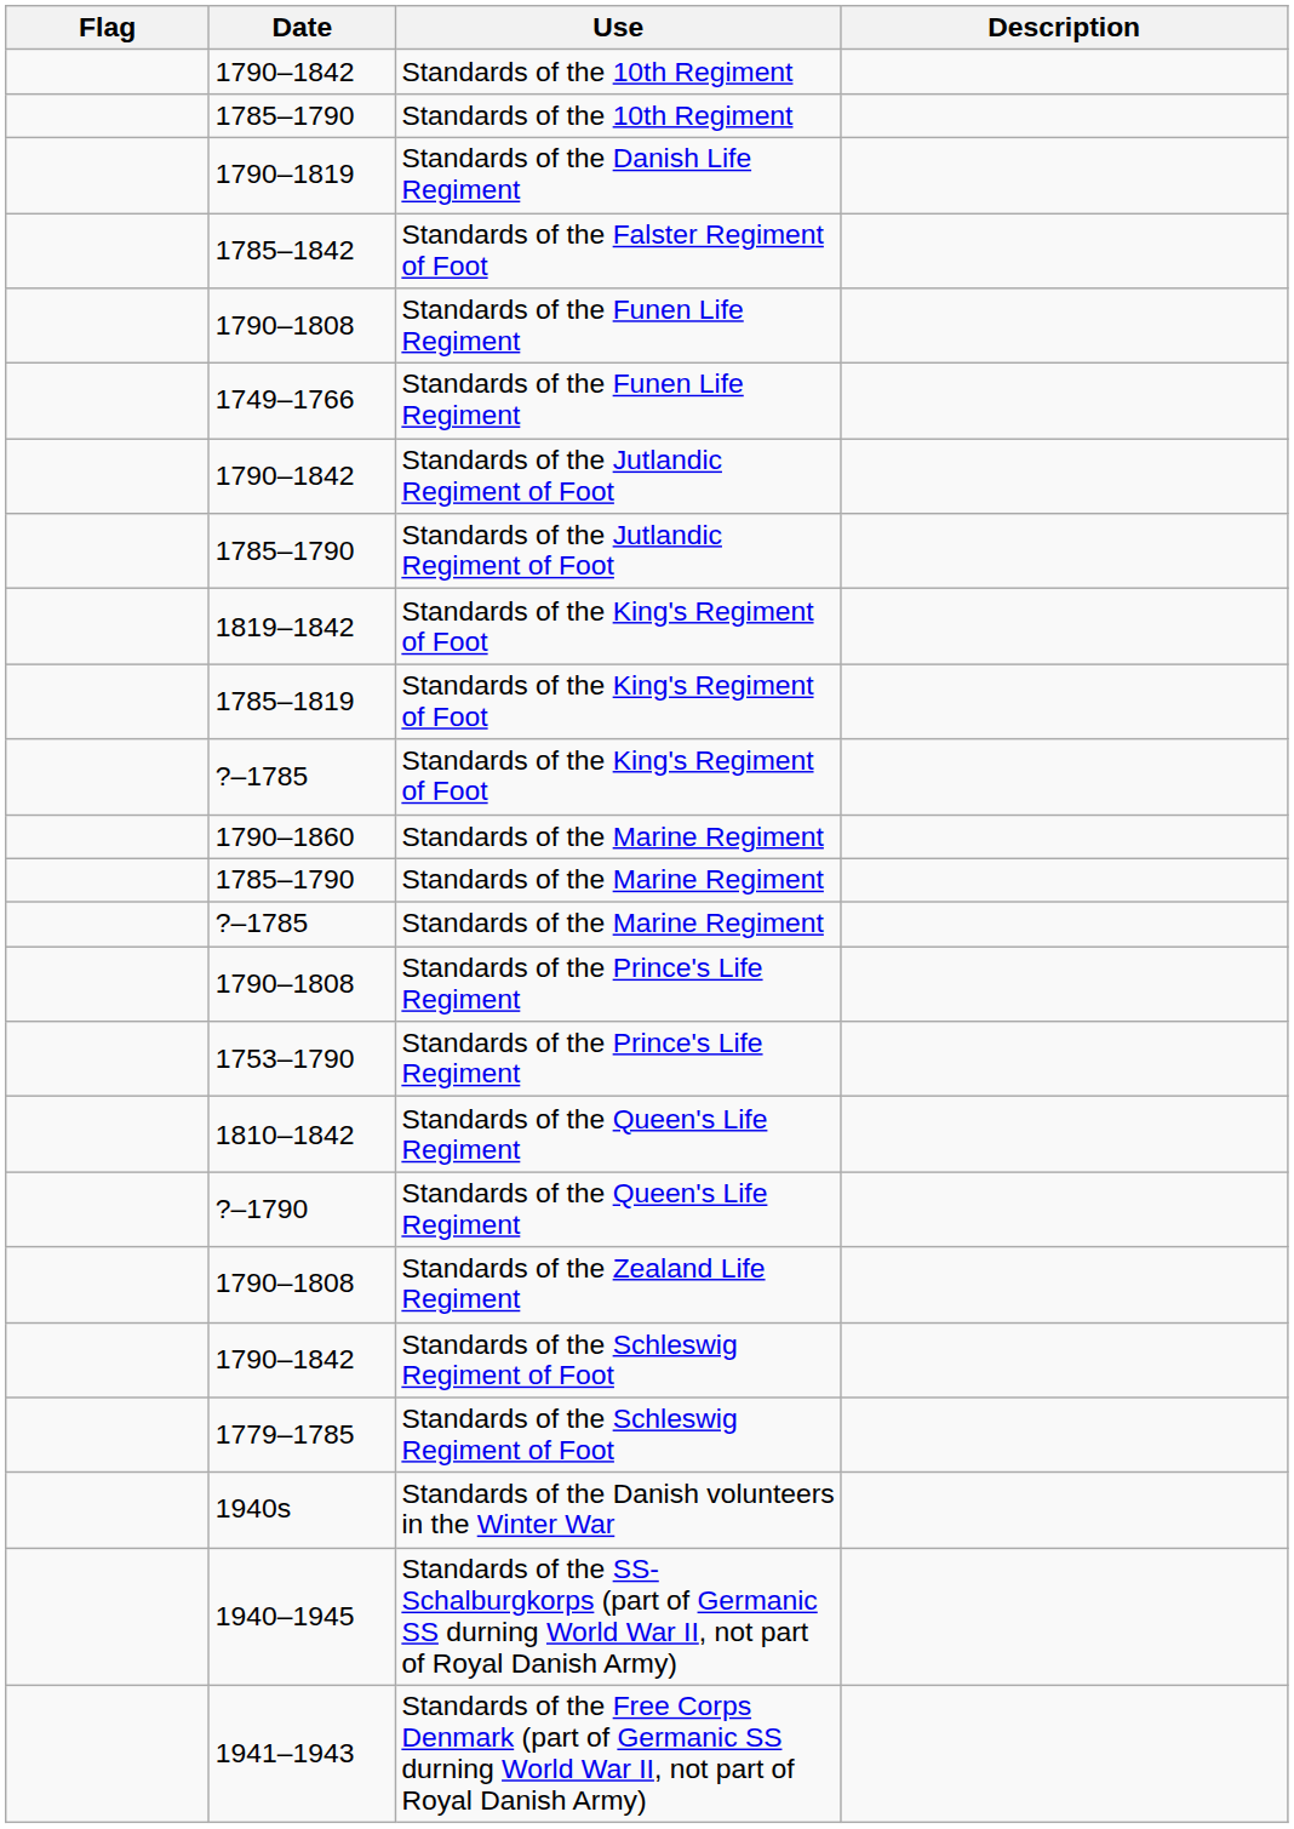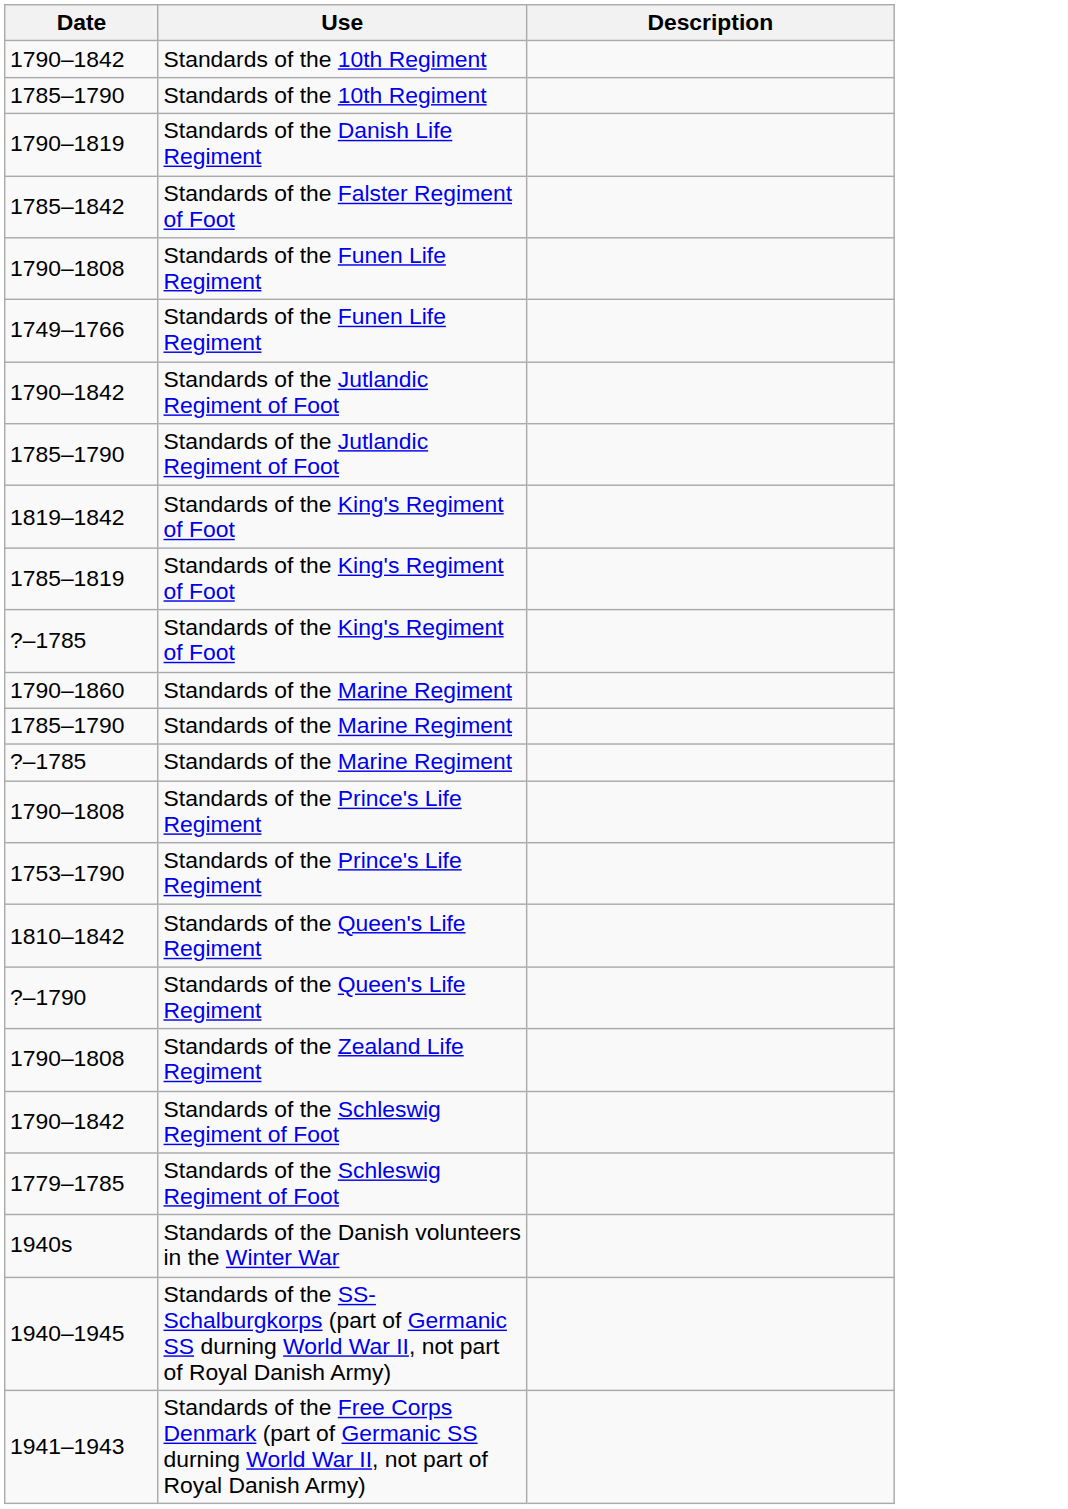- column: Flag
